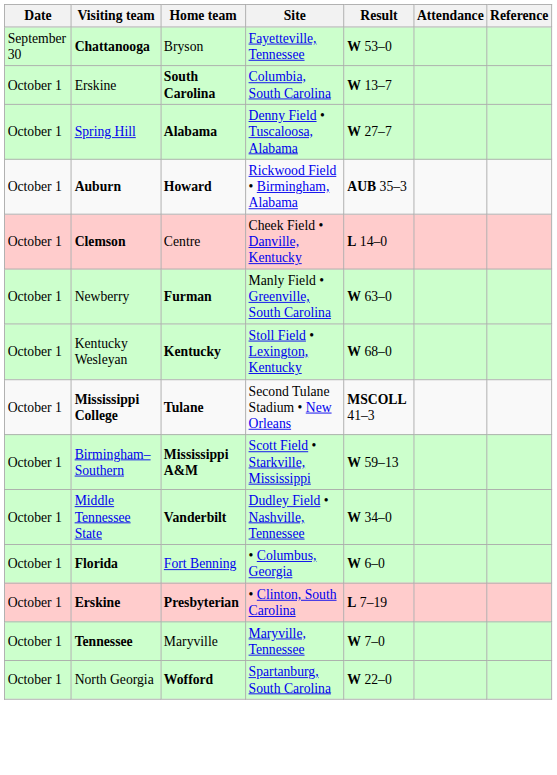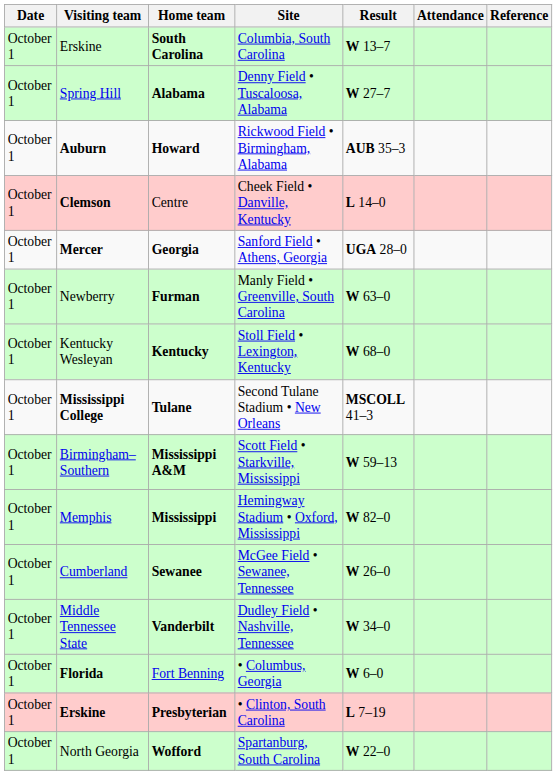- row: September 30 | Chattanooga | Bryson | Fayetteville, Tennessee | W 53–0
+ row: October 1 | Mercer | Georgia | Sanford Field • Athens, Georgia | UGA 28–0
+ row: October 1 | Memphis | Mississippi | Hemingway Stadium • Oxford, Mississippi | W 82–0
+ row: October 1 | Cumberland | Sewanee | McGee Field • Sewanee, Tennessee | W 26–0
- row: October 1 | Tennessee | Maryville | Maryville, Tennessee | W 7–0
